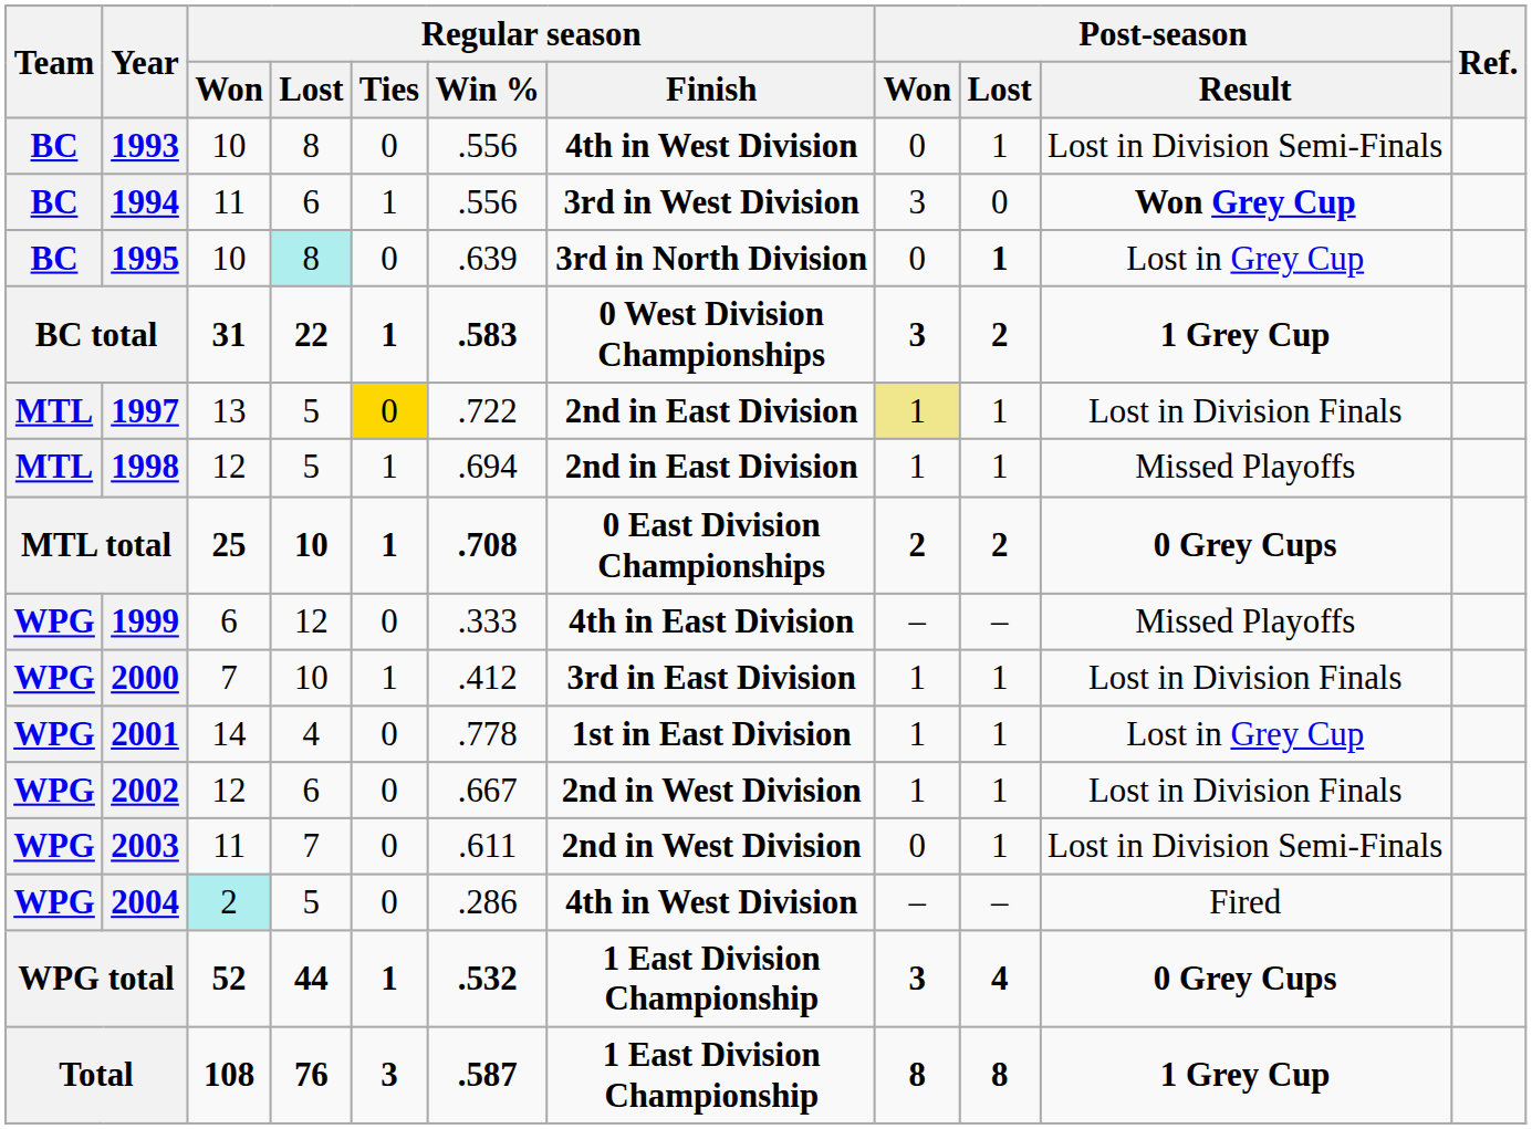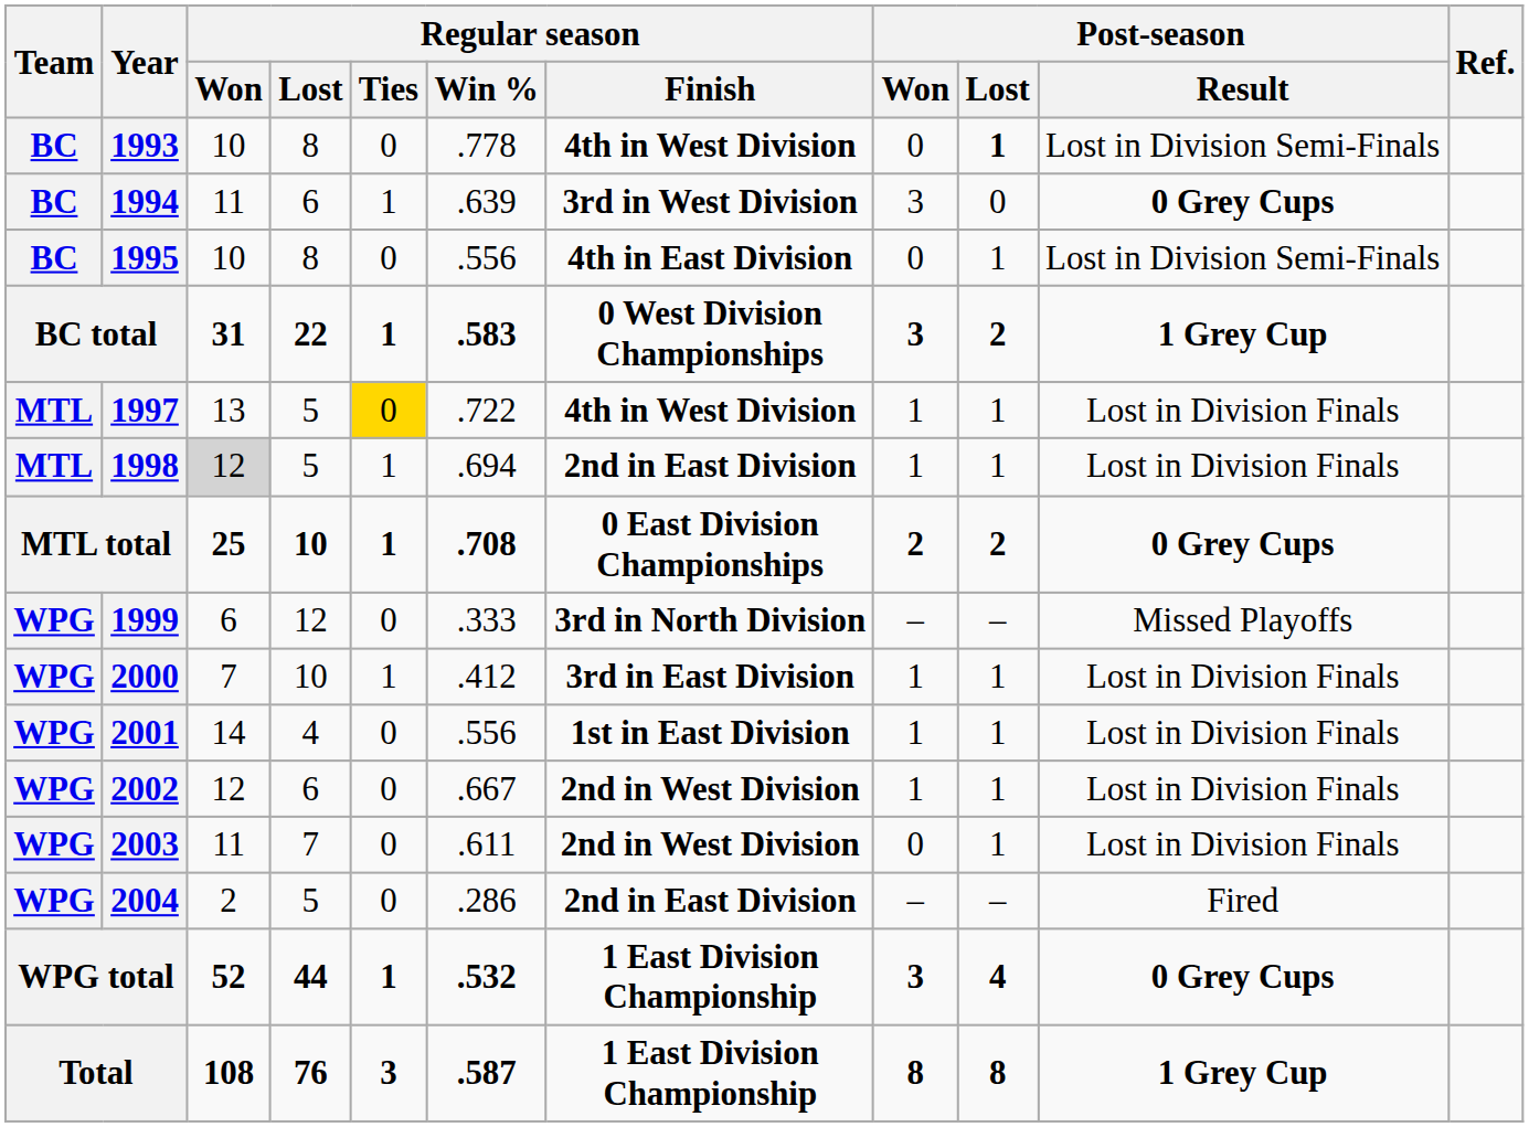1993 | Regular season / Win %: .556 -> .778
1993 | Post-season / Lost: normal -> bold
1994 | Regular season / Win %: .556 -> .639
1994 | Post-season / Result: Won Grey Cup -> 0 Grey Cups
1995 | Regular season / Lost: paleturquoise background -> no background
1995 | Regular season / Win %: .639 -> .556
1995 | Regular season / Finish: 3rd in North Division -> 4th in East Division
1995 | Post-season / Lost: bold -> normal
1995 | Post-season / Result: Lost in Grey Cup -> Lost in Division Semi-Finals
1997 | Regular season / Finish: 2nd in East Division -> 4th in West Division
1997 | Post-season / Won: khaki background -> no background
1998 | Regular season / Won: no background -> lightgrey background
1998 | Post-season / Result: Missed Playoffs -> Lost in Division Finals
1999 | Regular season / Finish: 4th in East Division -> 3rd in North Division
2001 | Regular season / Win %: .778 -> .556
2001 | Post-season / Result: Lost in Grey Cup -> Lost in Division Finals
2003 | Post-season / Result: Lost in Division Semi-Finals -> Lost in Division Finals
2004 | Regular season / Won: paleturquoise background -> no background
2004 | Regular season / Finish: 4th in West Division -> 2nd in East Division
